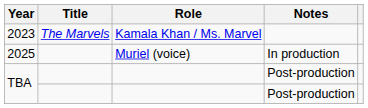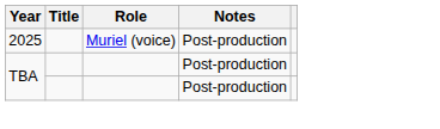- row: 2023 | The Marvels | Kamala Khan / Ms. Marvel
2025 | Notes: In production -> Post-production
